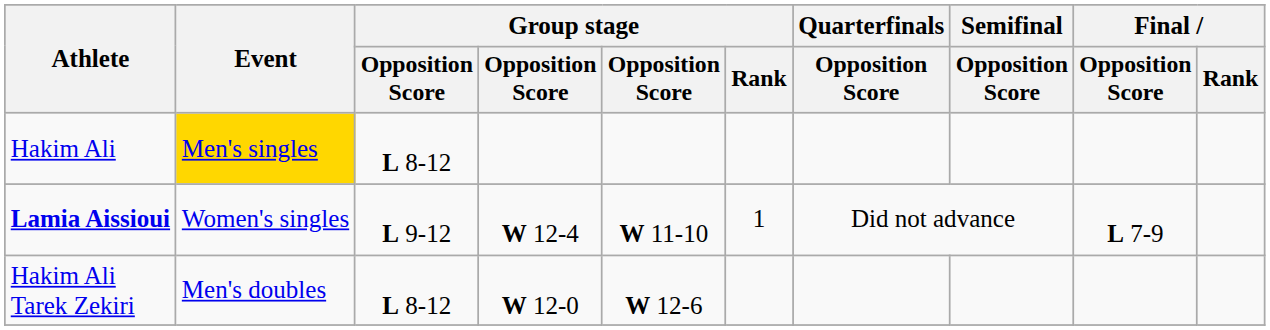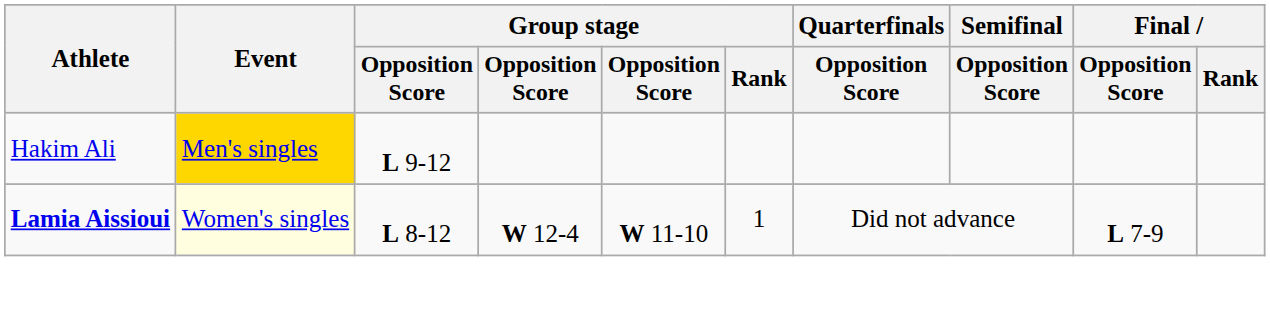Hakim Ali | column 3: L 8-12 -> L 9-12
Lamia Aissioui | Event: no background -> lightyellow background
Lamia Aissioui | column 3: L 9-12 -> L 8-12
- row: Hakim Ali Tarek Zekiri | Men's doubles | L 8-12 | W 12-0 | W 12-6
